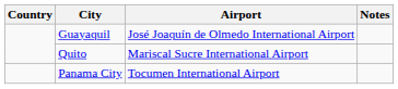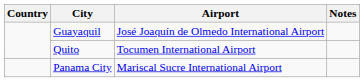Quito | Airport: Mariscal Sucre International Airport -> Tocumen International Airport
Panama City | Airport: Tocumen International Airport -> Mariscal Sucre International Airport
